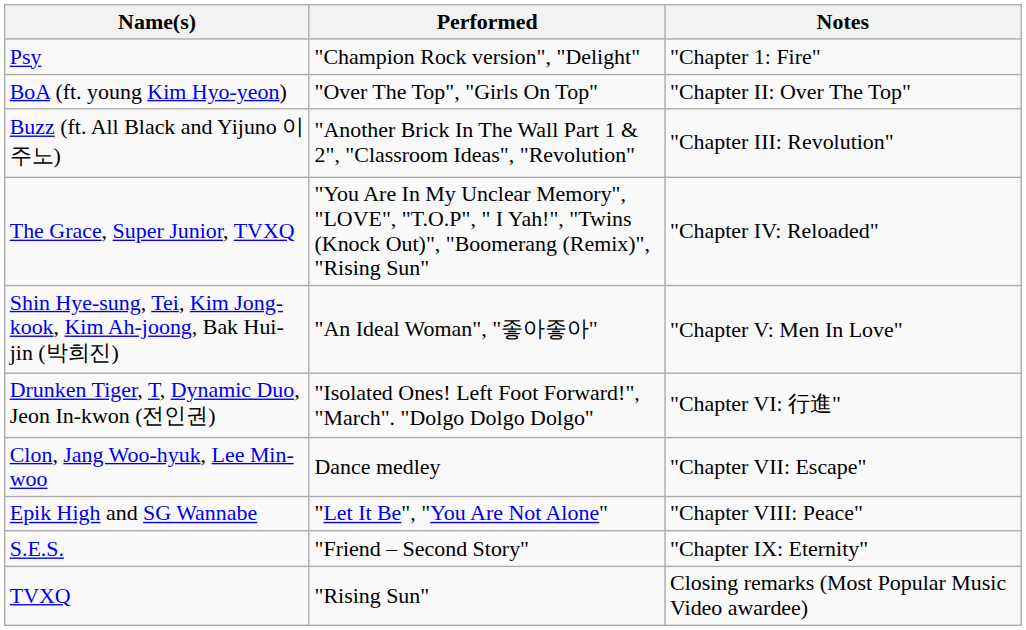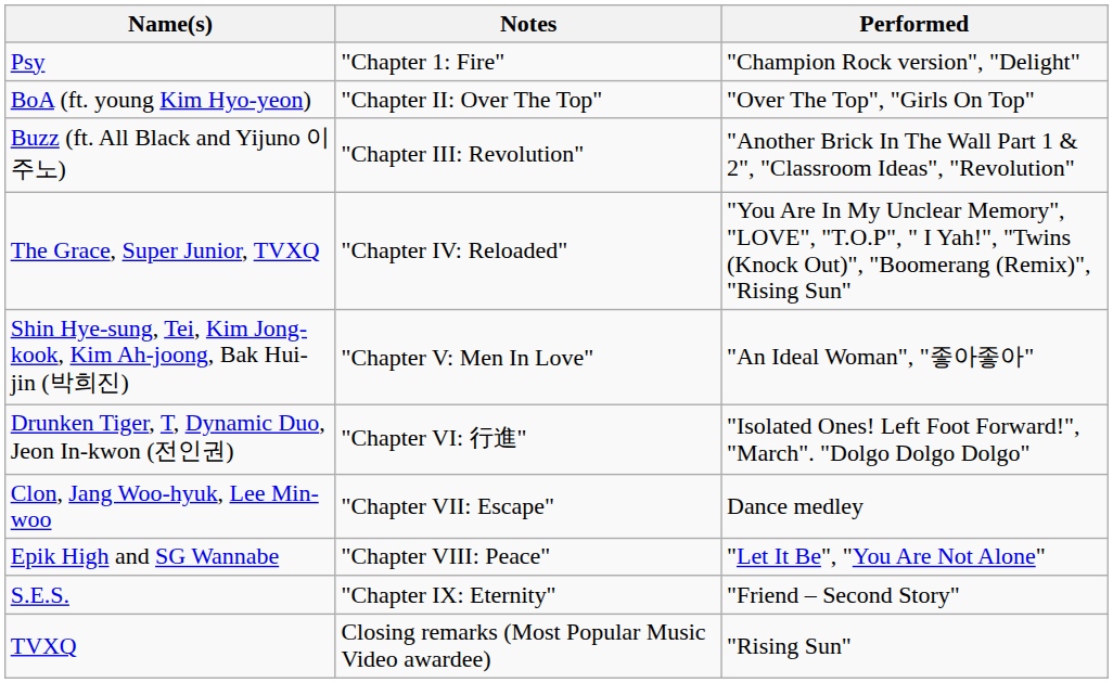columns swapped: Performed <-> Notes
